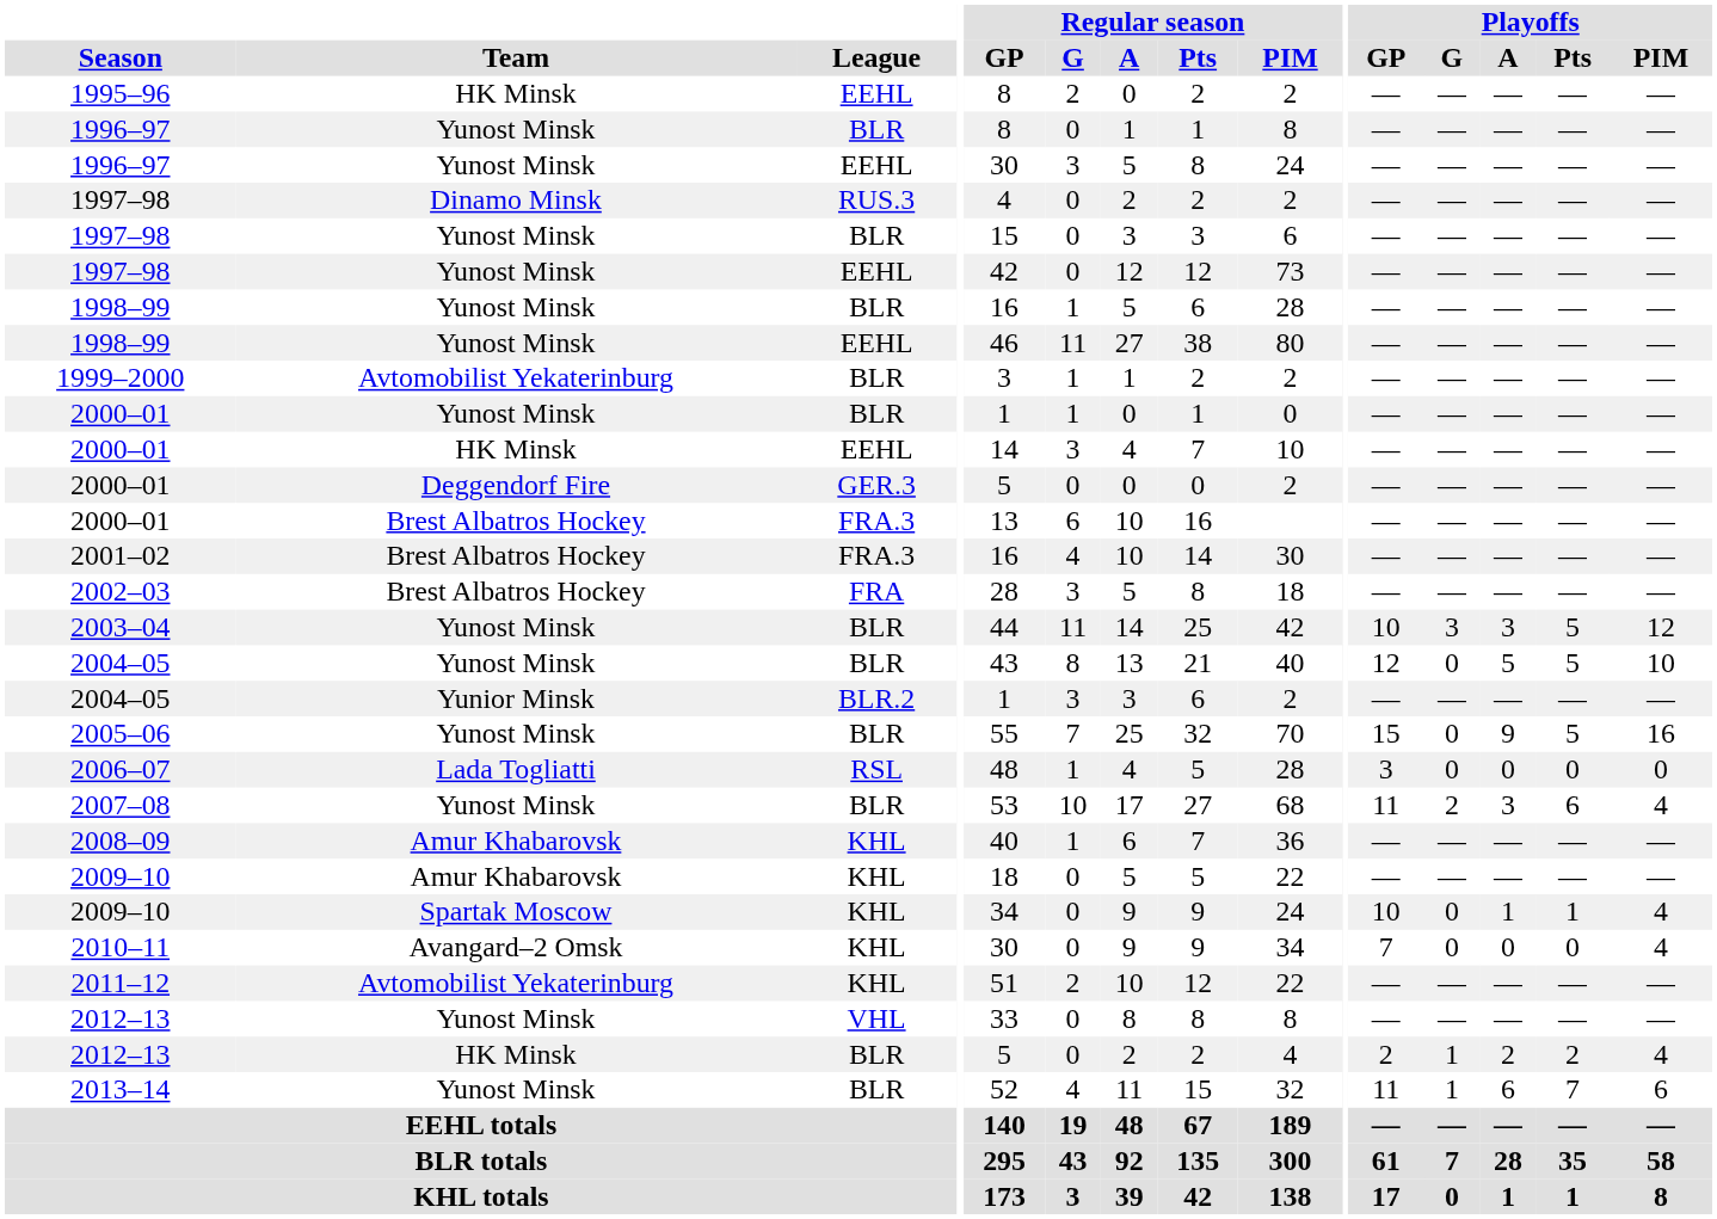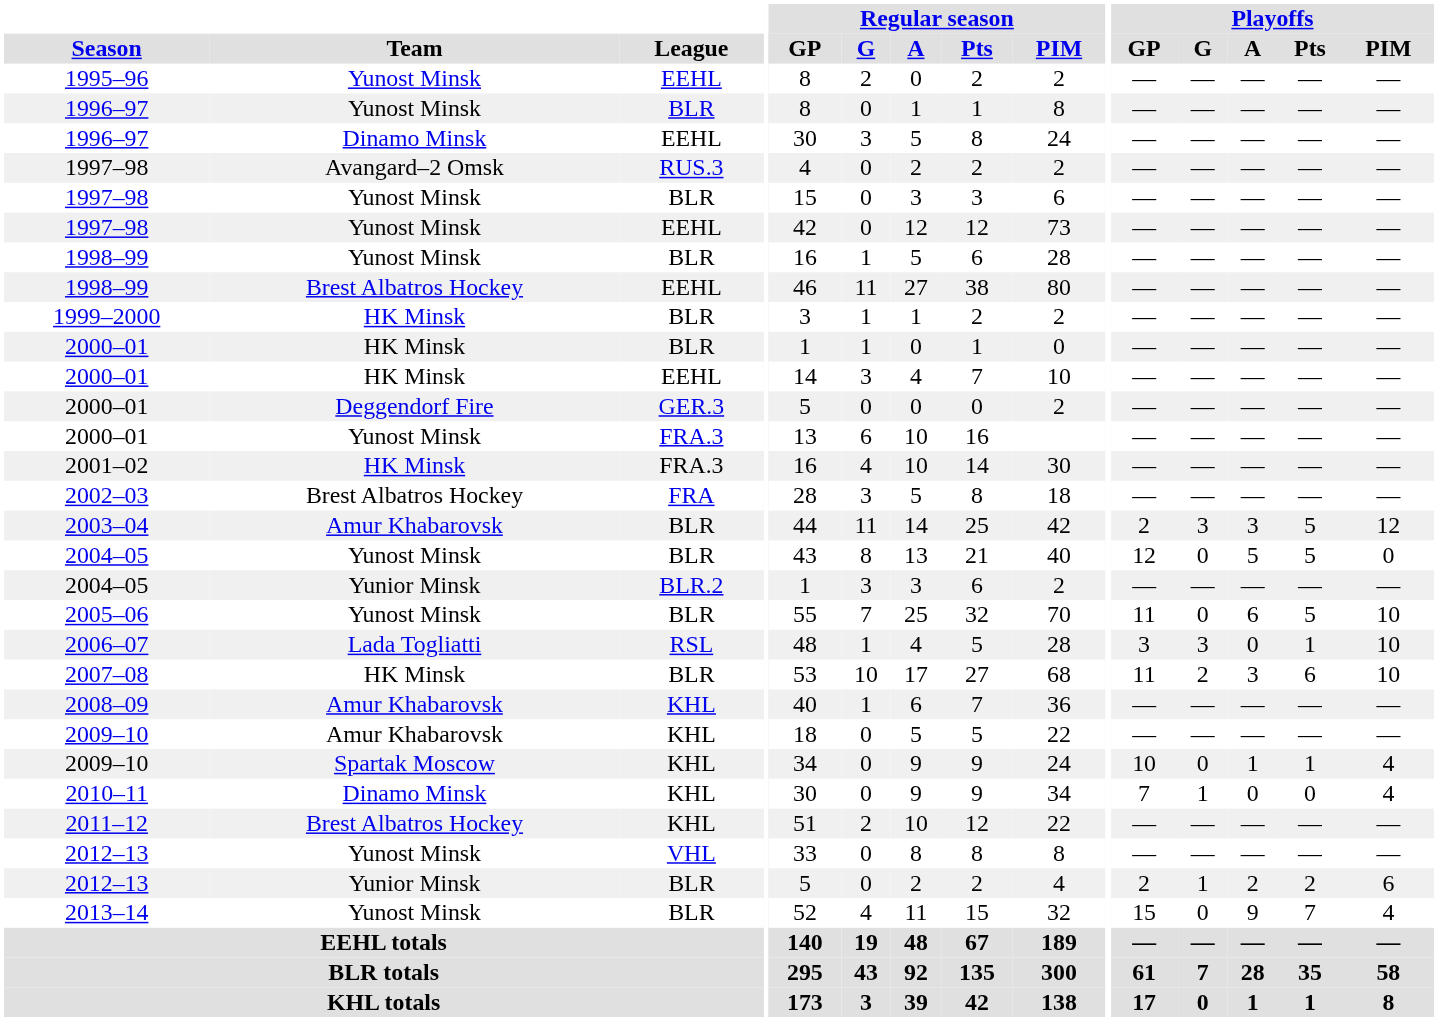1995–96 | Team: HK Minsk -> Yunost Minsk
1996–97 / EEHL | Team: Yunost Minsk -> Dinamo Minsk
1997–98 / RUS.3 | Team: Dinamo Minsk -> Avangard–2 Omsk
1998–99 / EEHL | Team: Yunost Minsk -> Brest Albatros Hockey
1999–2000 | Team: Avtomobilist Yekaterinburg -> HK Minsk
2000–01 / BLR | Team: Yunost Minsk -> HK Minsk
2000–01 / FRA.3 | Team: Brest Albatros Hockey -> Yunost Minsk
2001–02 | Team: Brest Albatros Hockey -> HK Minsk
2003–04 | Team: Yunost Minsk -> Amur Khabarovsk
2003–04 | Playoffs / GP: 10 -> 2
2004–05 / BLR | Playoffs / PIM: 10 -> 0
2005–06 | Playoffs / GP: 15 -> 11
2005–06 | Playoffs / A: 9 -> 6
2005–06 | Playoffs / PIM: 16 -> 10
2006–07 | Playoffs / G: 0 -> 3
2006–07 | Playoffs / Pts: 0 -> 1
2006–07 | Playoffs / PIM: 0 -> 10
2007–08 | Team: Yunost Minsk -> HK Minsk
2007–08 | Playoffs / PIM: 4 -> 10
2010–11 | Team: Avangard–2 Omsk -> Dinamo Minsk
2010–11 | Playoffs / G: 0 -> 1
2011–12 | Team: Avtomobilist Yekaterinburg -> Brest Albatros Hockey
2012–13 / BLR | Team: HK Minsk -> Yunior Minsk
2012–13 / BLR | Playoffs / PIM: 4 -> 6
2013–14 | Playoffs / GP: 11 -> 15
2013–14 | Playoffs / G: 1 -> 0
2013–14 | Playoffs / A: 6 -> 9
2013–14 | Playoffs / PIM: 6 -> 4
